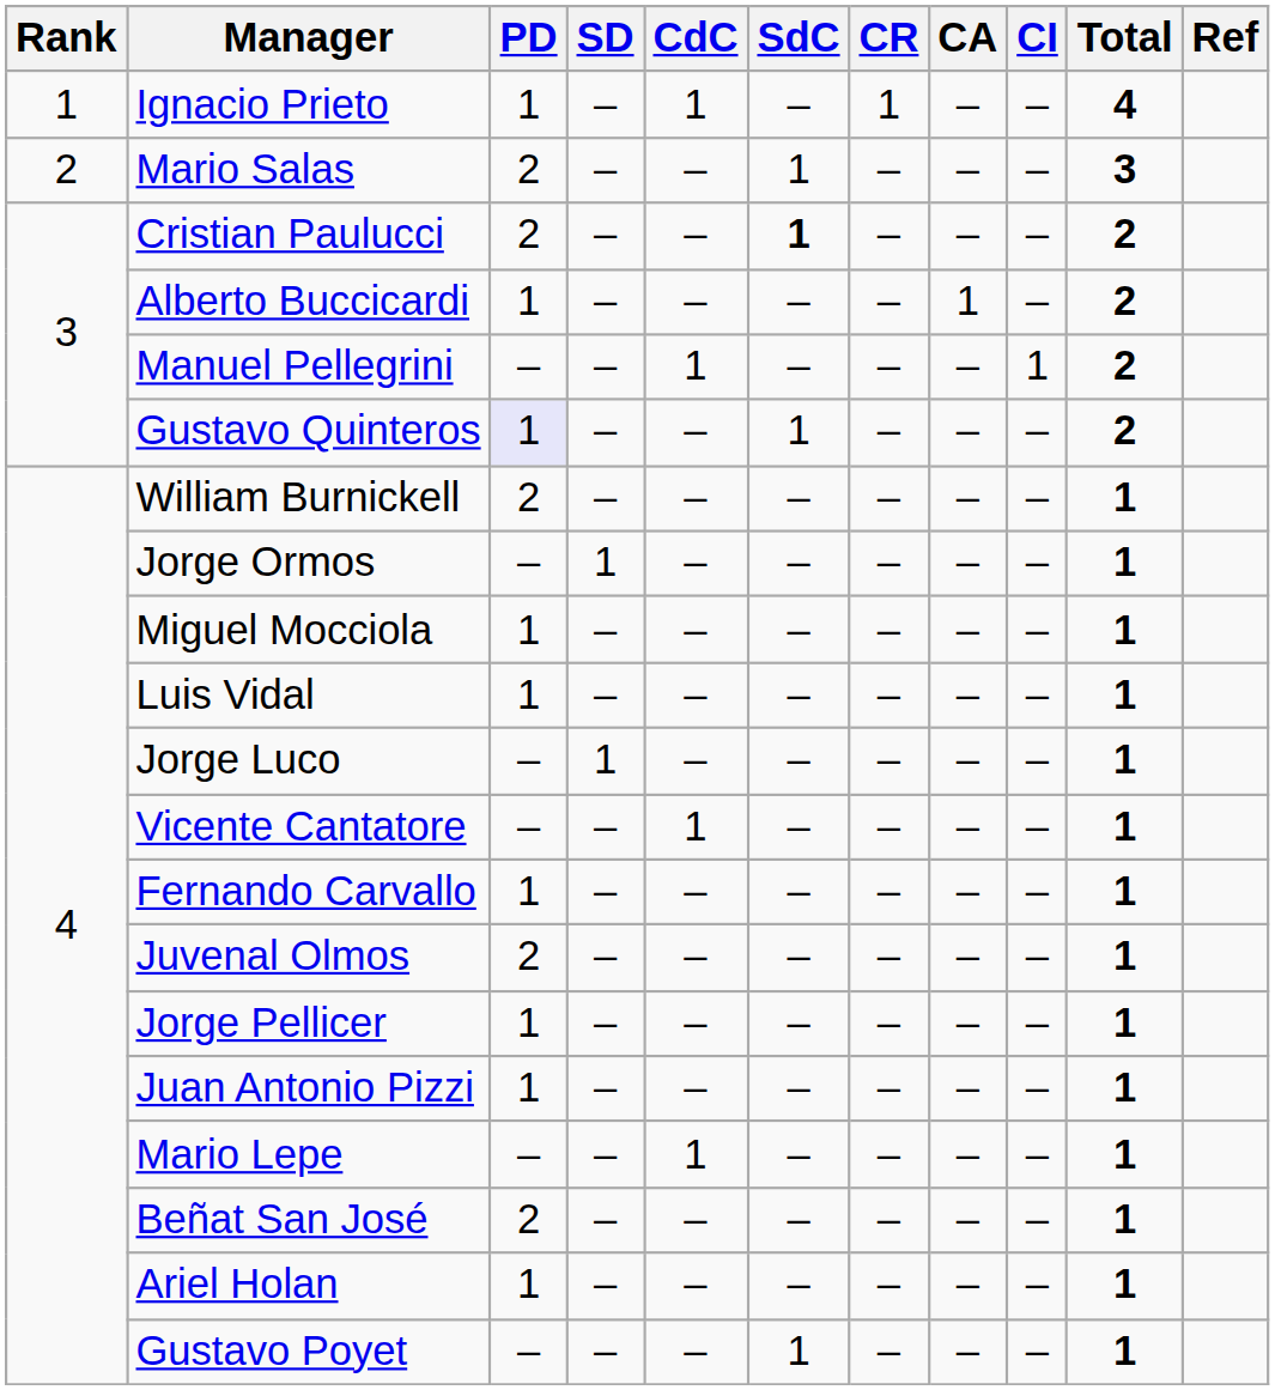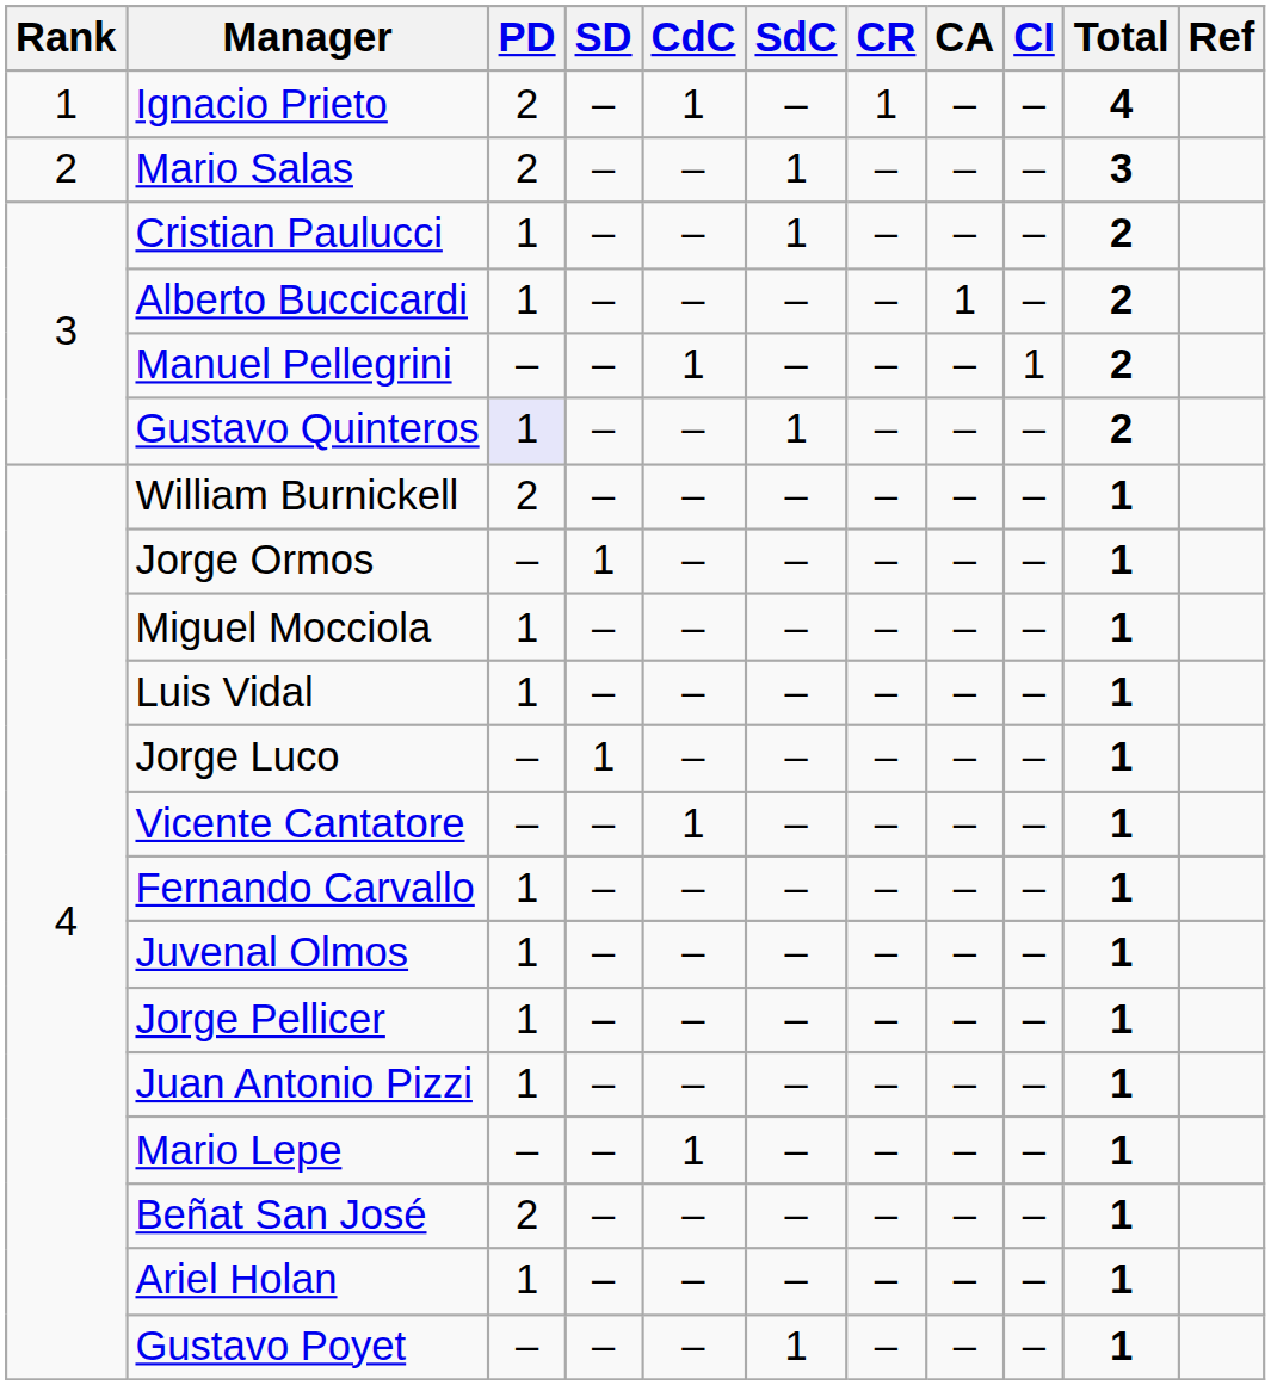Ignacio Prieto | PD: 1 -> 2
Cristian Paulucci | PD: 2 -> 1
Cristian Paulucci | SdC: bold -> normal
Juvenal Olmos | PD: 2 -> 1
